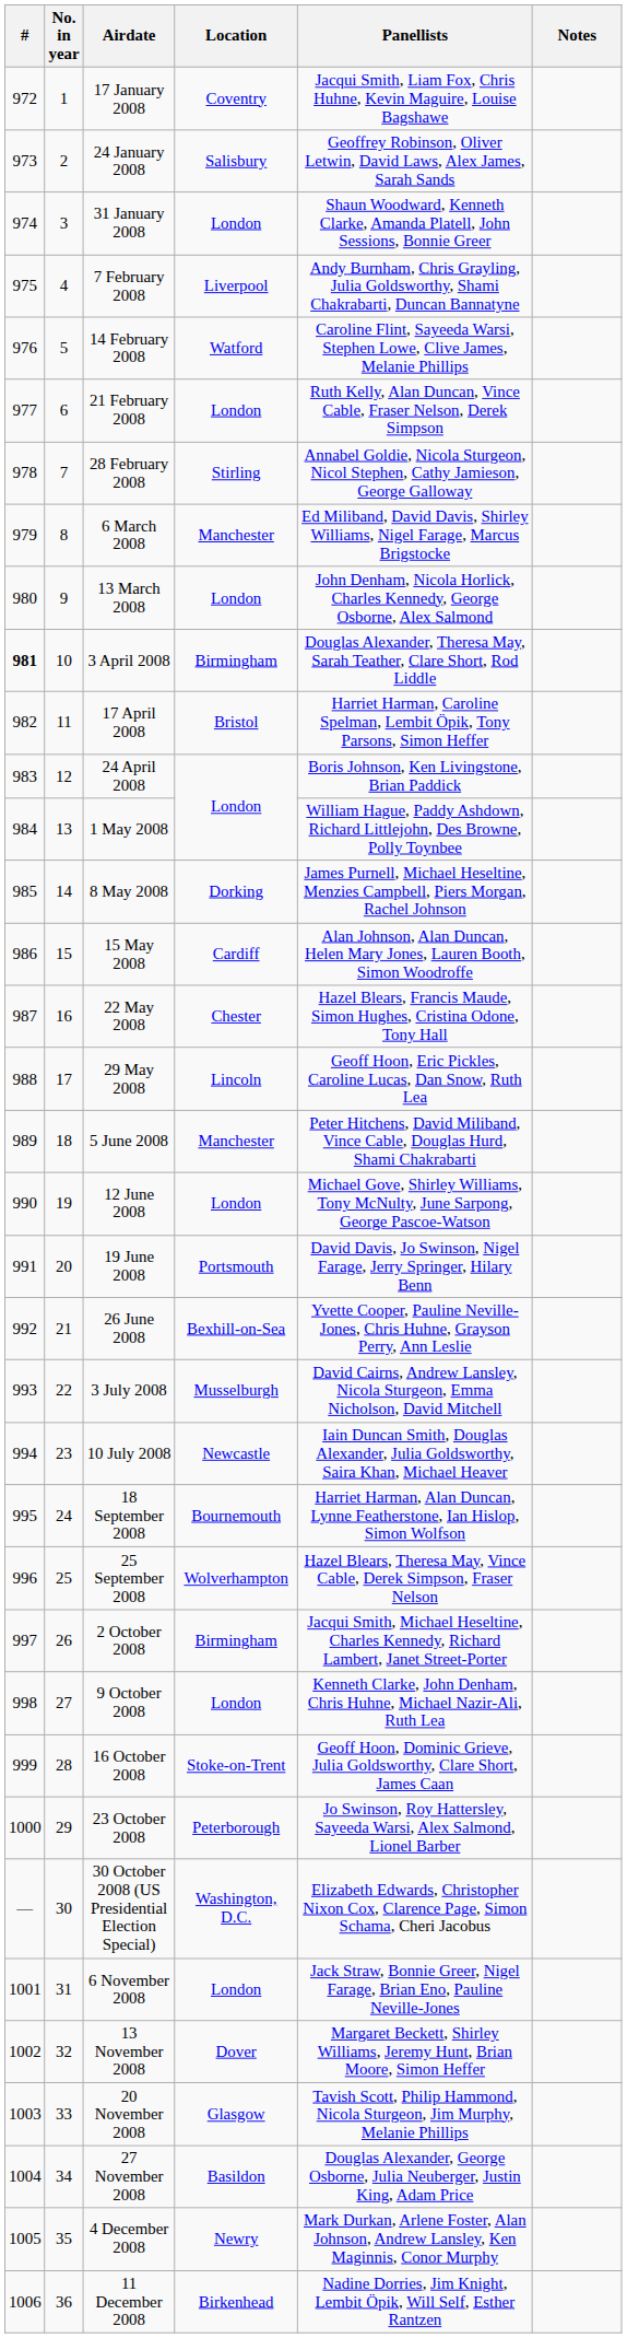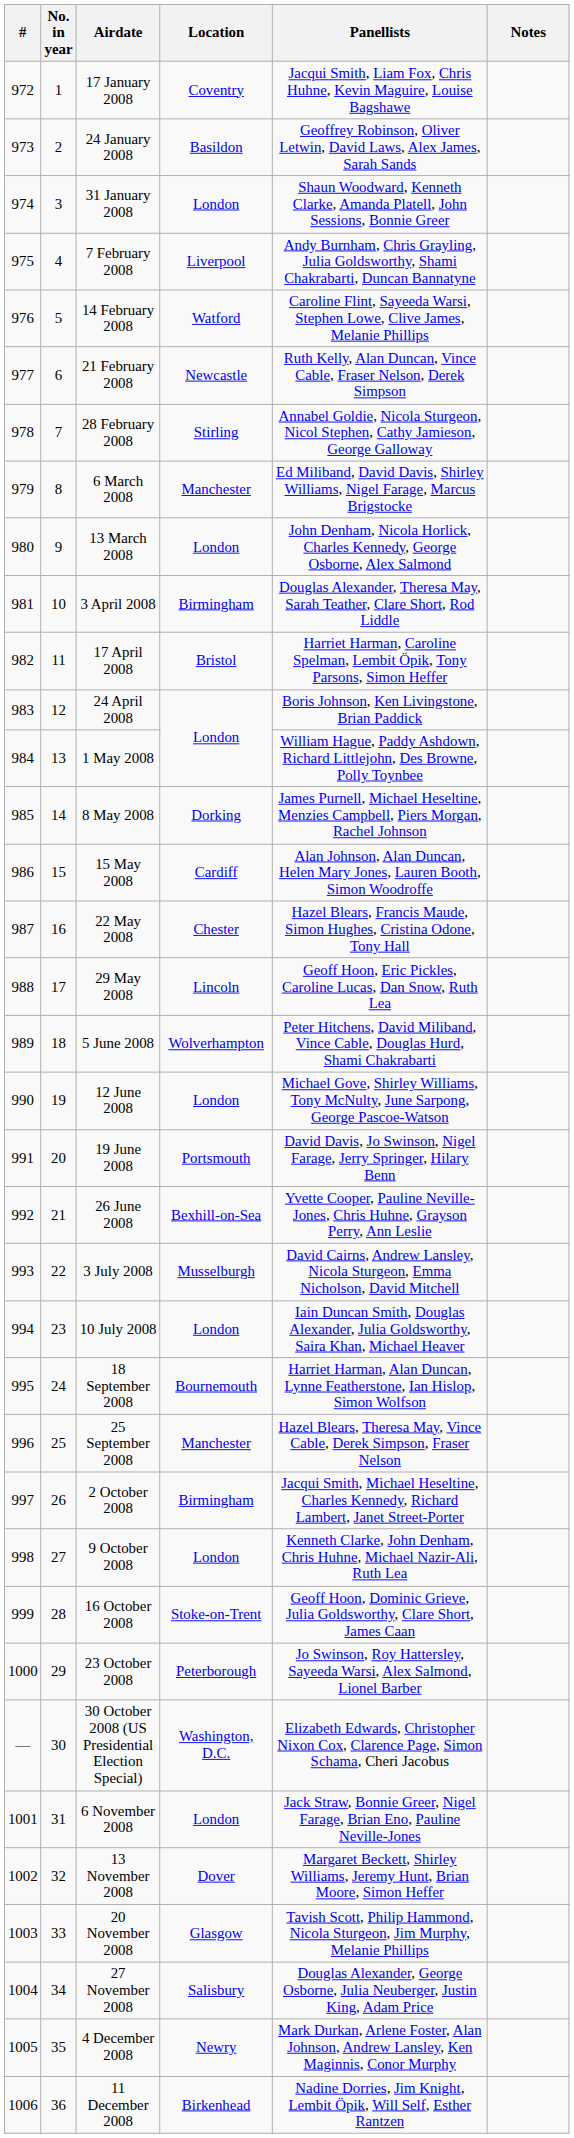24 January 2008 | Location: Salisbury -> Basildon
21 February 2008 | Location: London -> Newcastle
3 April 2008 | #: bold -> normal
5 June 2008 | Location: Manchester -> Wolverhampton
10 July 2008 | Location: Newcastle -> London
25 September 2008 | Location: Wolverhampton -> Manchester
27 November 2008 | Location: Basildon -> Salisbury
